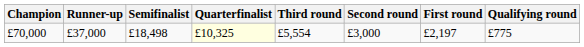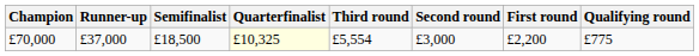£70,000 | Semifinalist: £18,498 -> £18,500
£70,000 | First round: £2,197 -> £2,200
